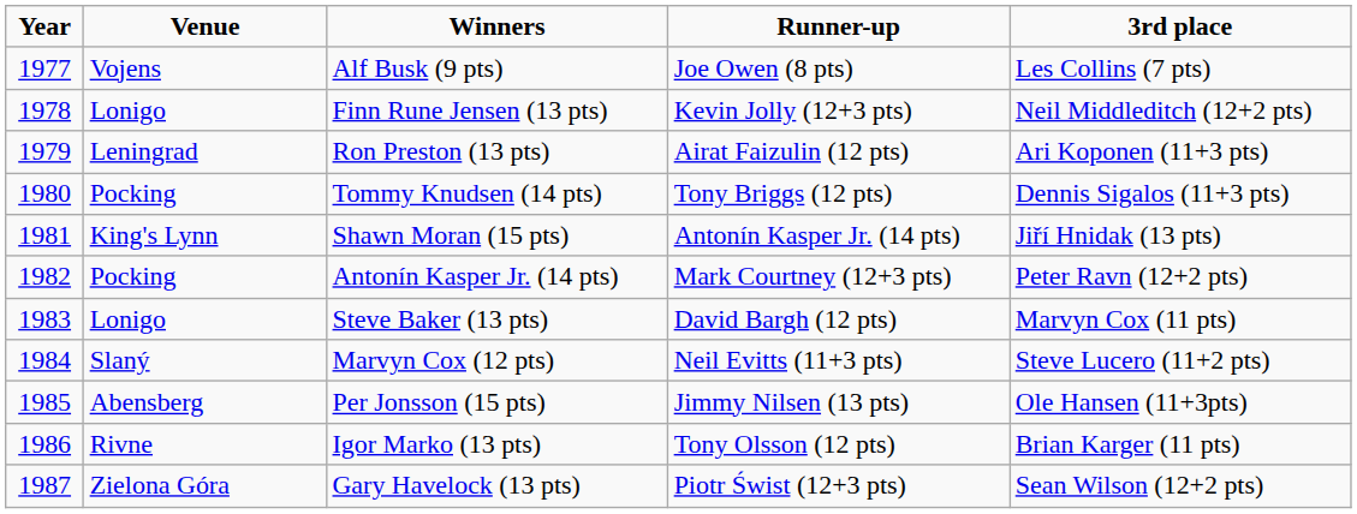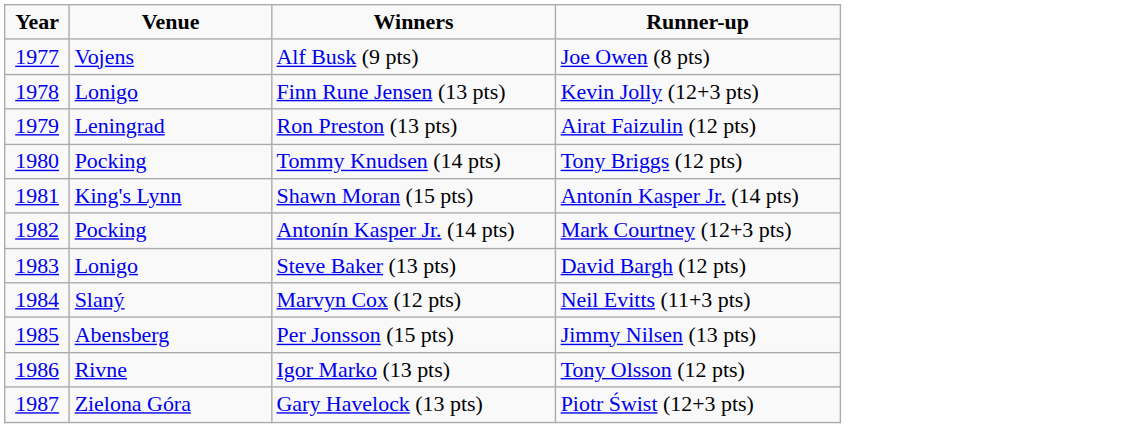- column: 3rd place | Les Collins (7 pts) | Neil Middleditch (12+2 pts) | Ari Koponen (11+3 pts) | Dennis Sigalos (11+3 pts) | Jiří Hnidak (13 pts) | Peter Ravn (12+2 pts) | Marvyn Cox (11 pts) | Steve Lucero (11+2 pts) | Ole Hansen (11+3pts) | Brian Karger (11 pts) | Sean Wilson (12+2 pts)
